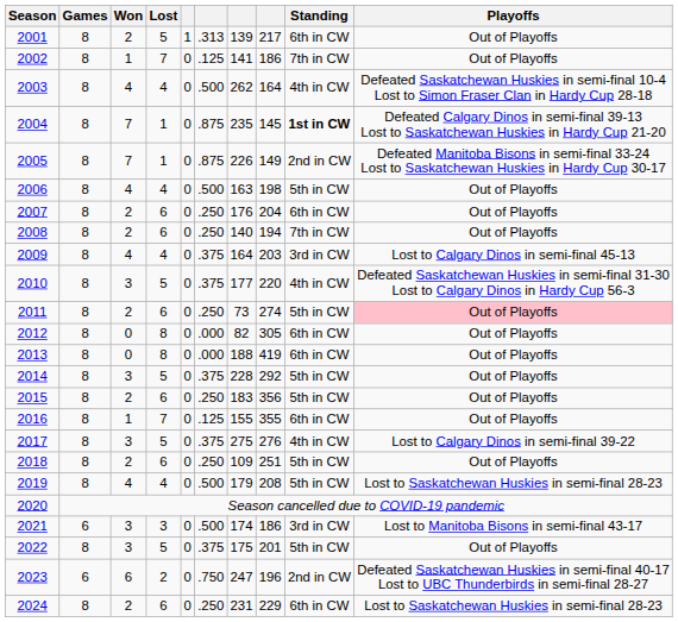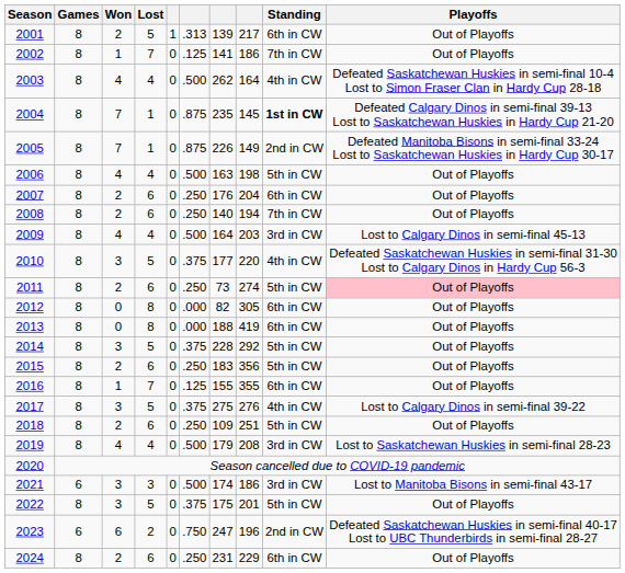2009 | column 6: .375 -> .500
2019 | Standing: 5th in CW -> 3rd in CW
2024 | Playoffs: Lost to Saskatchewan Huskies in semi-final 28-23 -> Out of Playoffs
